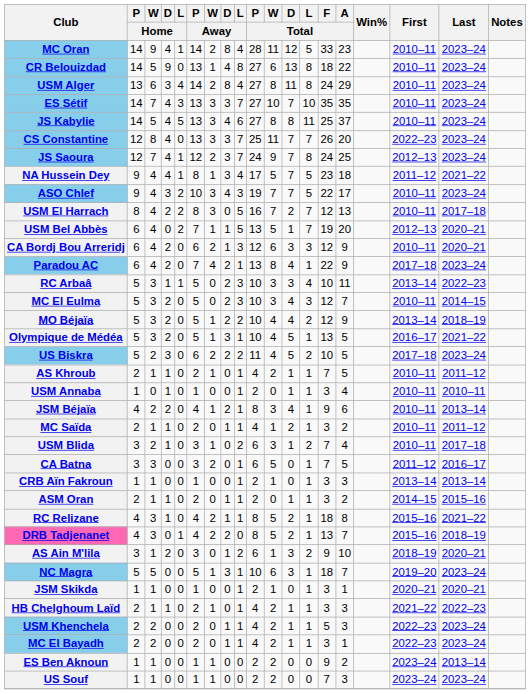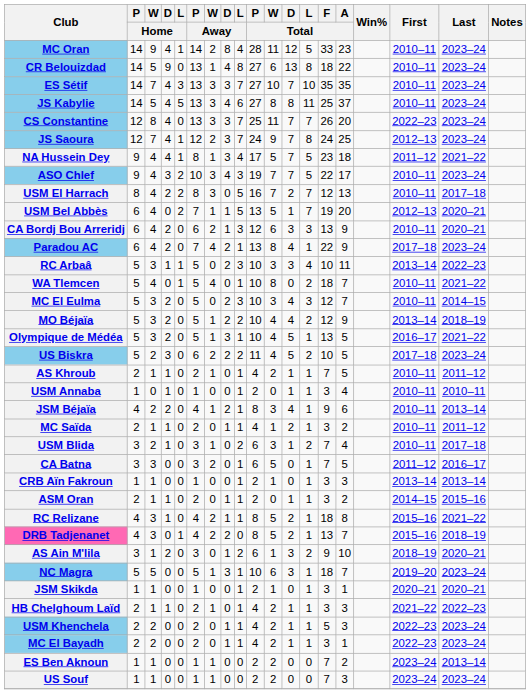- row: USM Alger | 13 | 6 | 3 | 4 | 14 | 2 | 8 | 4 | 27 | 8 | 11 | 8 | 24 | 29 | 2010–11 | 2023–24
CA Bordj Bou Arreridj | F / Total: 12 -> 13
+ row: WA Tlemcen | 5 | 4 | 0 | 1 | 5 | 4 | 0 | 1 | 10 | 8 | 0 | 2 | 18 | 7 | 2010–11 | 2021–22
ES Ben Aknoun | F / Total: 9 -> 7
